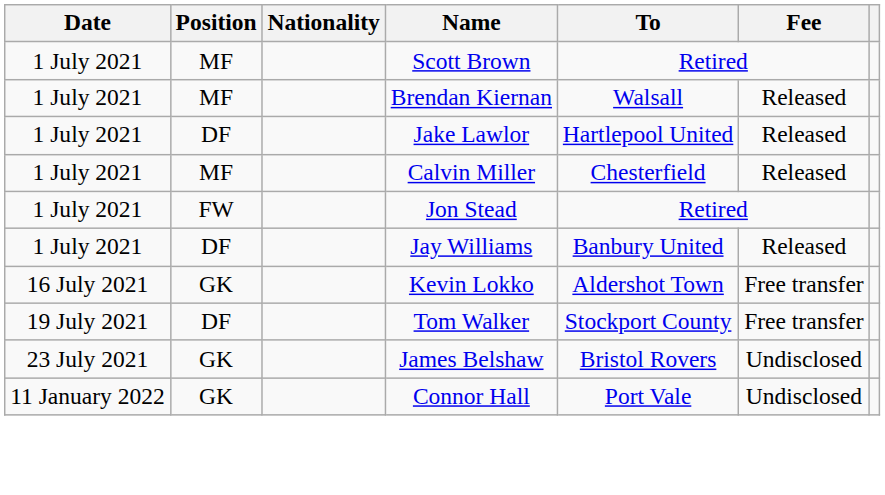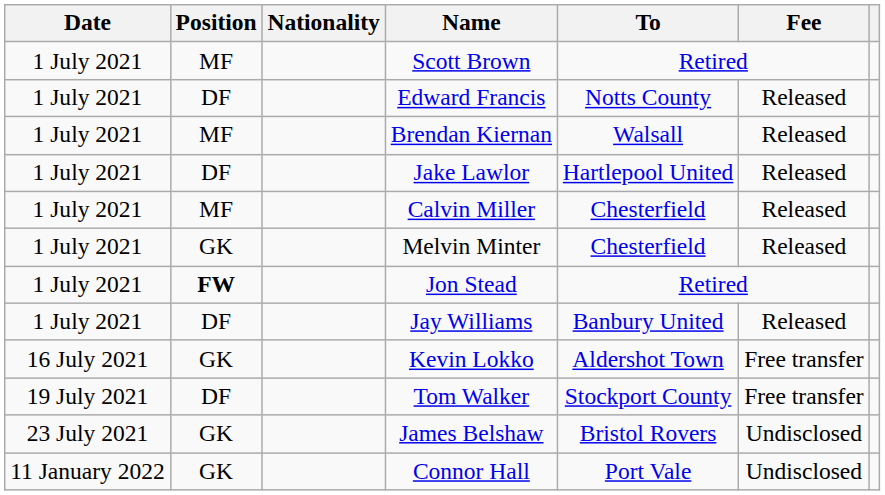+ row: 1 July 2021 | DF | Edward Francis | Notts County | Released
+ row: 1 July 2021 | GK | Melvin Minter | Chesterfield | Released
Jon Stead | Position: normal -> bold
